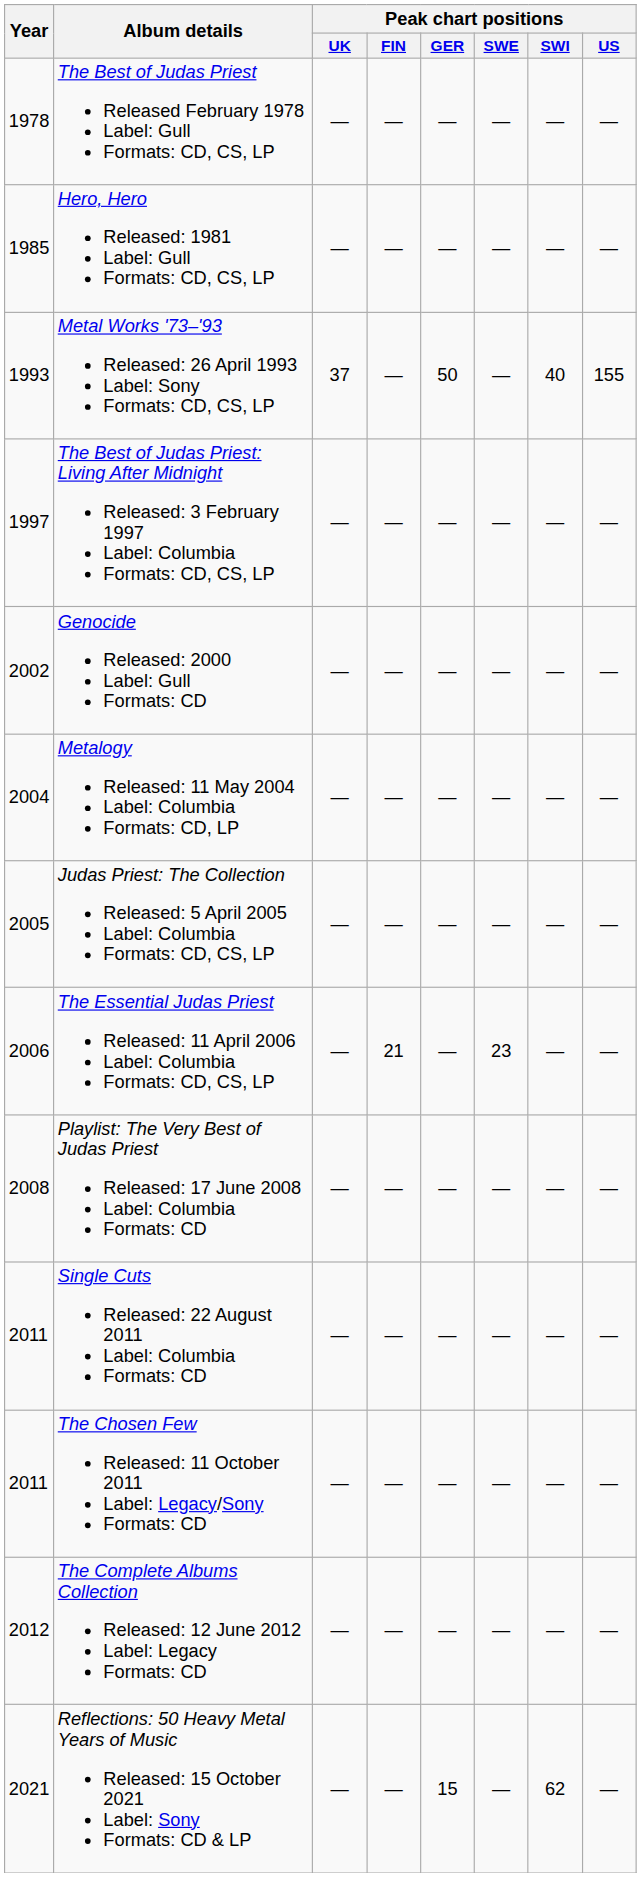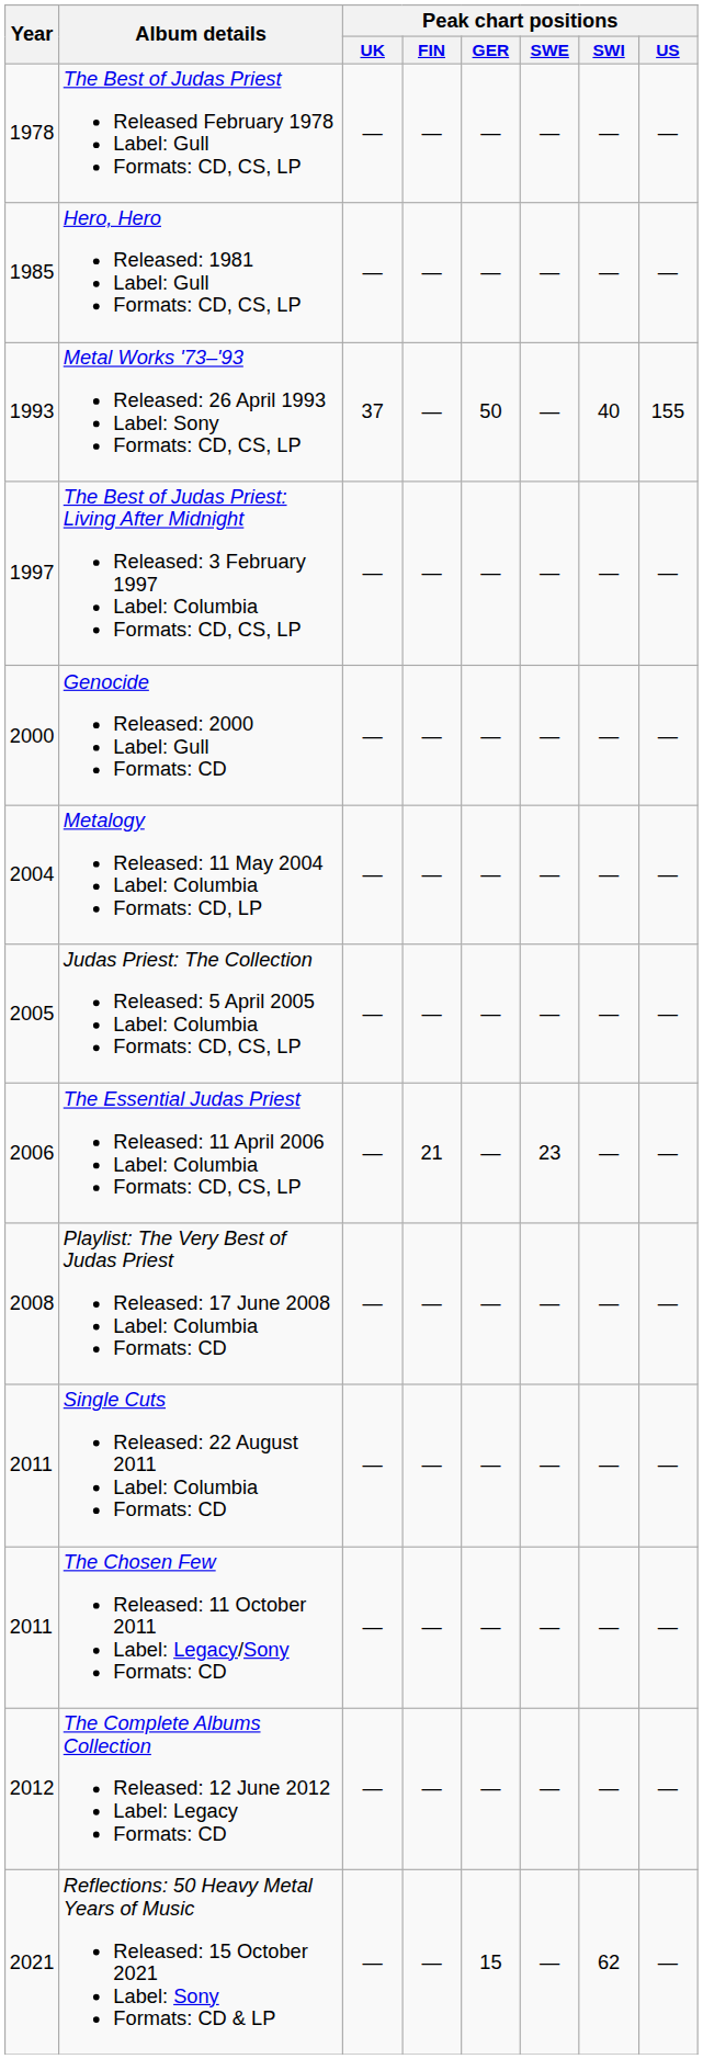Genocide Released: 2000 Label: Gull Formats: CD | Year: 2002 -> 2000
